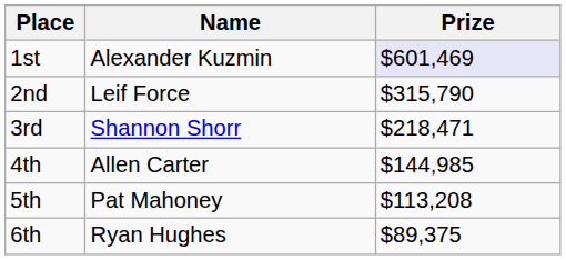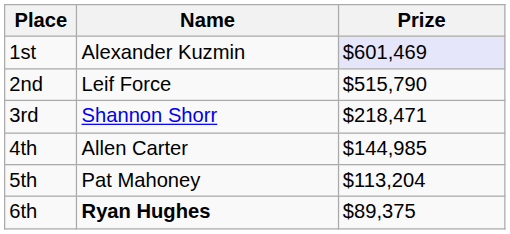2nd | Prize: $315,790 -> $515,790
5th | Prize: $113,208 -> $113,204
6th | Name: normal -> bold
